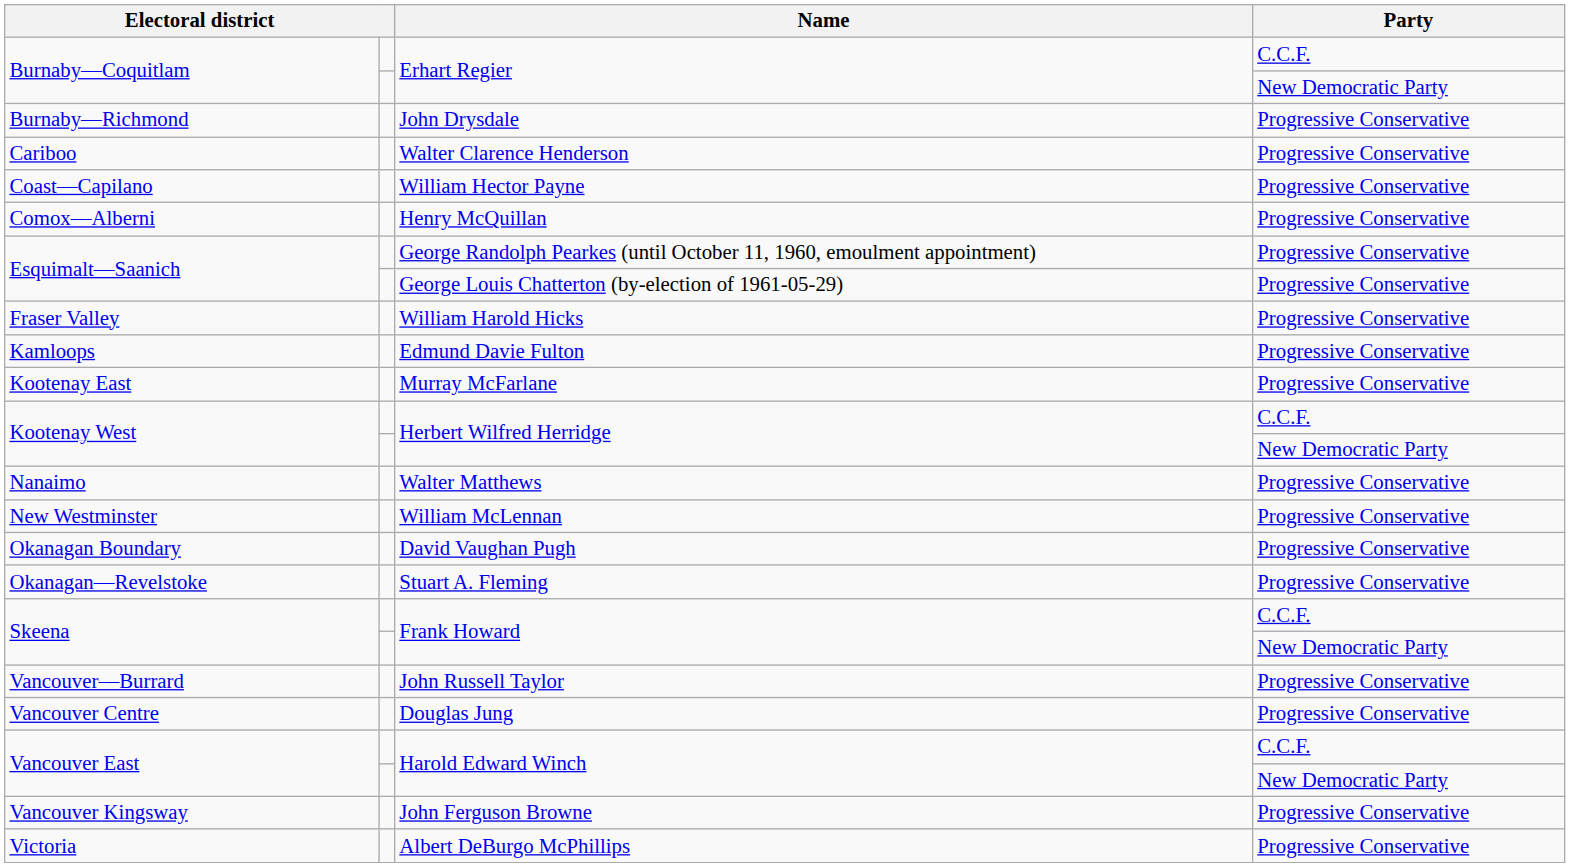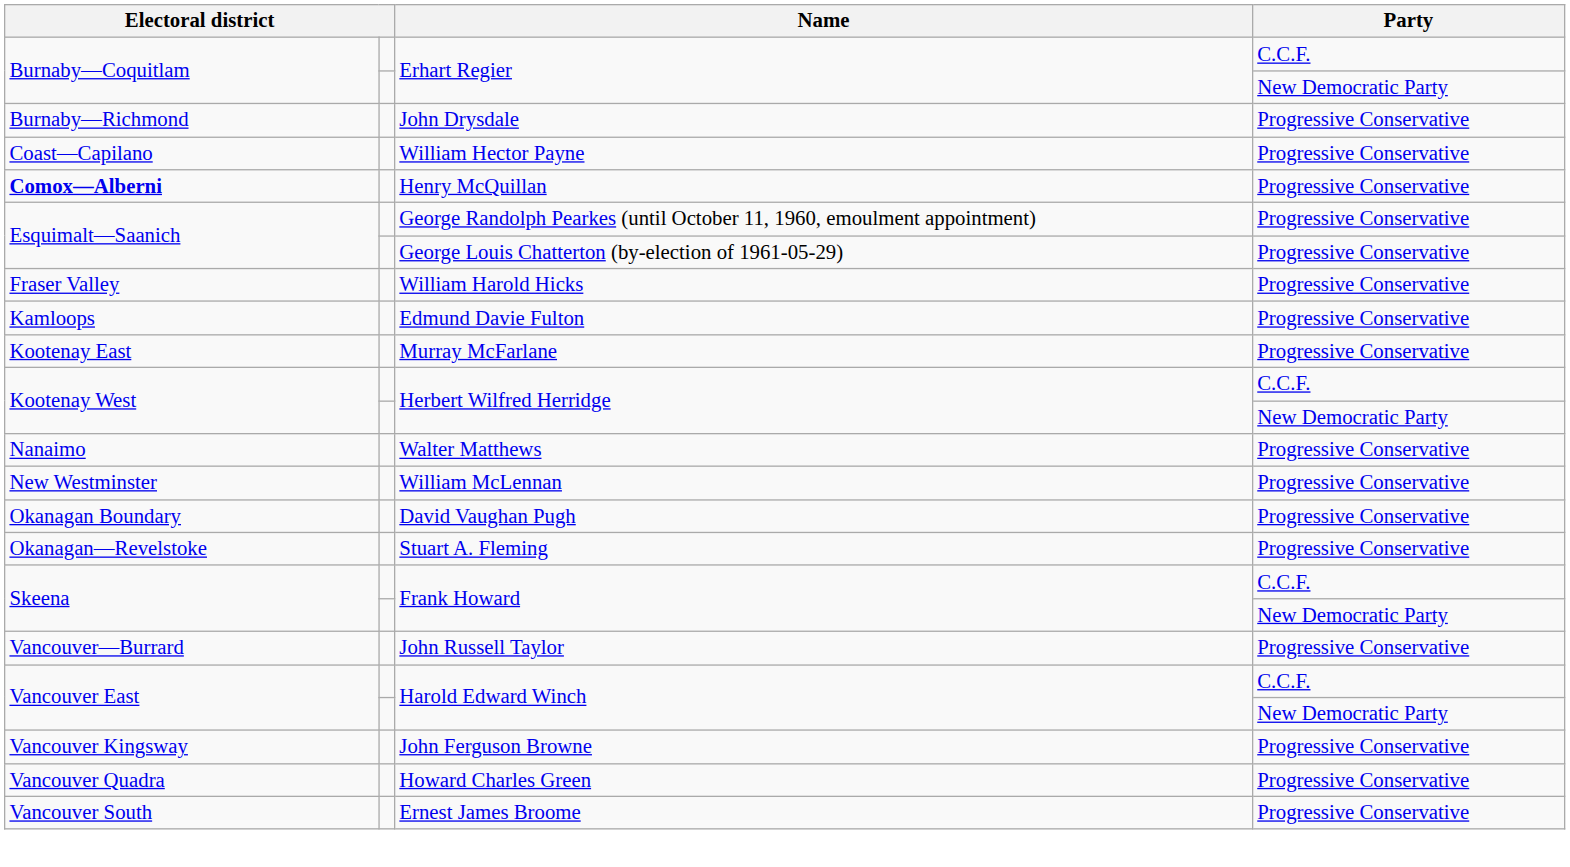- row: Cariboo | Walter Clarence Henderson | Progressive Conservative
Henry McQuillan | column 1: normal -> bold
- row: Vancouver Centre | Douglas Jung | Progressive Conservative
+ row: Vancouver Quadra | Howard Charles Green | Progressive Conservative
+ row: Vancouver South | Ernest James Broome | Progressive Conservative
- row: Victoria | Albert DeBurgo McPhillips | Progressive Conservative
